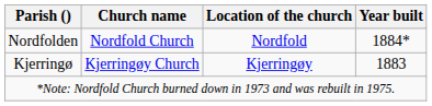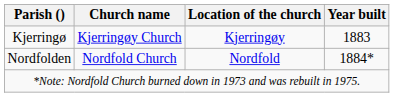rows swapped: Nordfolden <-> Kjerringø
